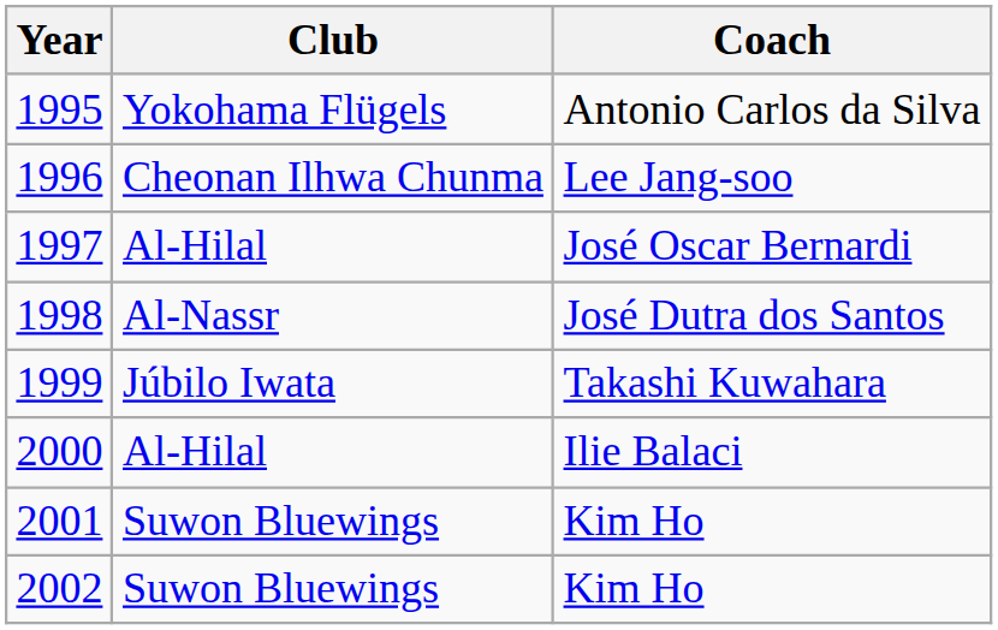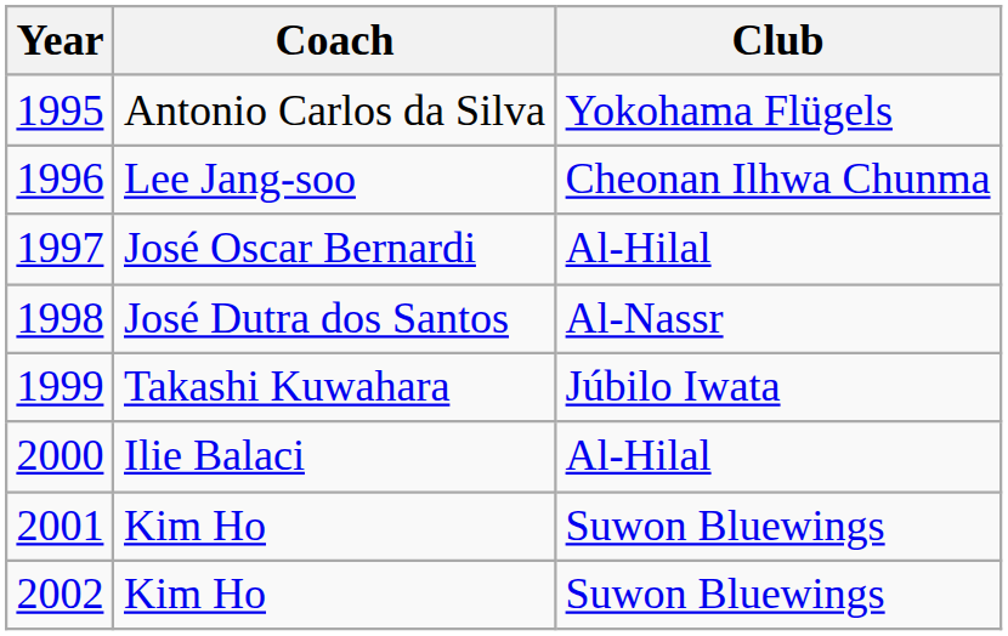columns swapped: Club <-> Coach
